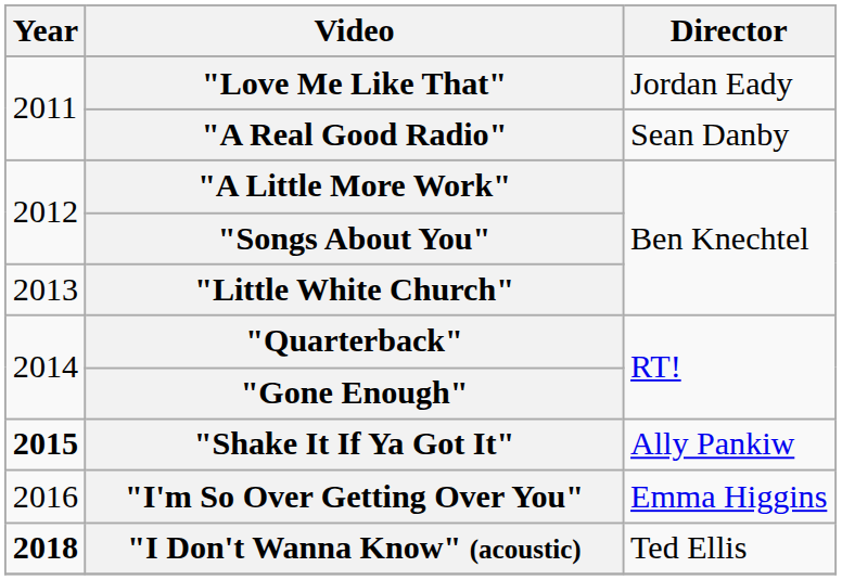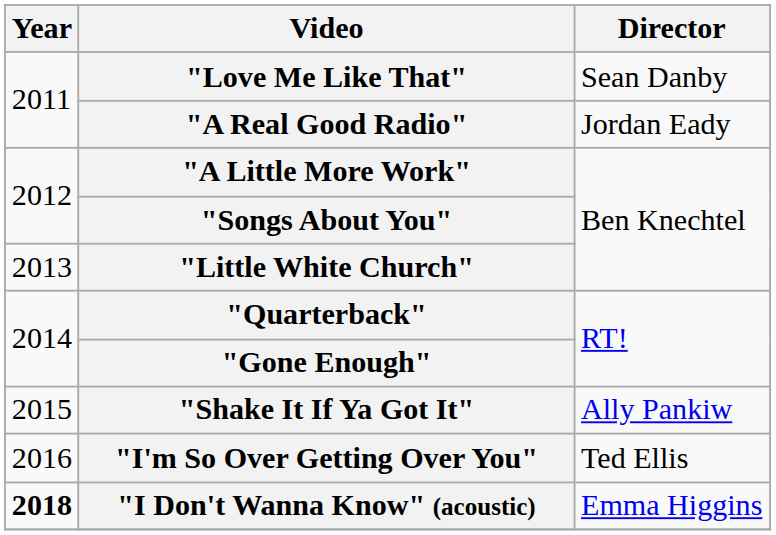"Love Me Like That" | Director: Jordan Eady -> Sean Danby
"A Real Good Radio" | Director: Sean Danby -> Jordan Eady
"Shake It If Ya Got It" | Year: bold -> normal
"I'm So Over Getting Over You" | Director: Emma Higgins -> Ted Ellis
"I Don't Wanna Know" (acoustic) | Director: Ted Ellis -> Emma Higgins
